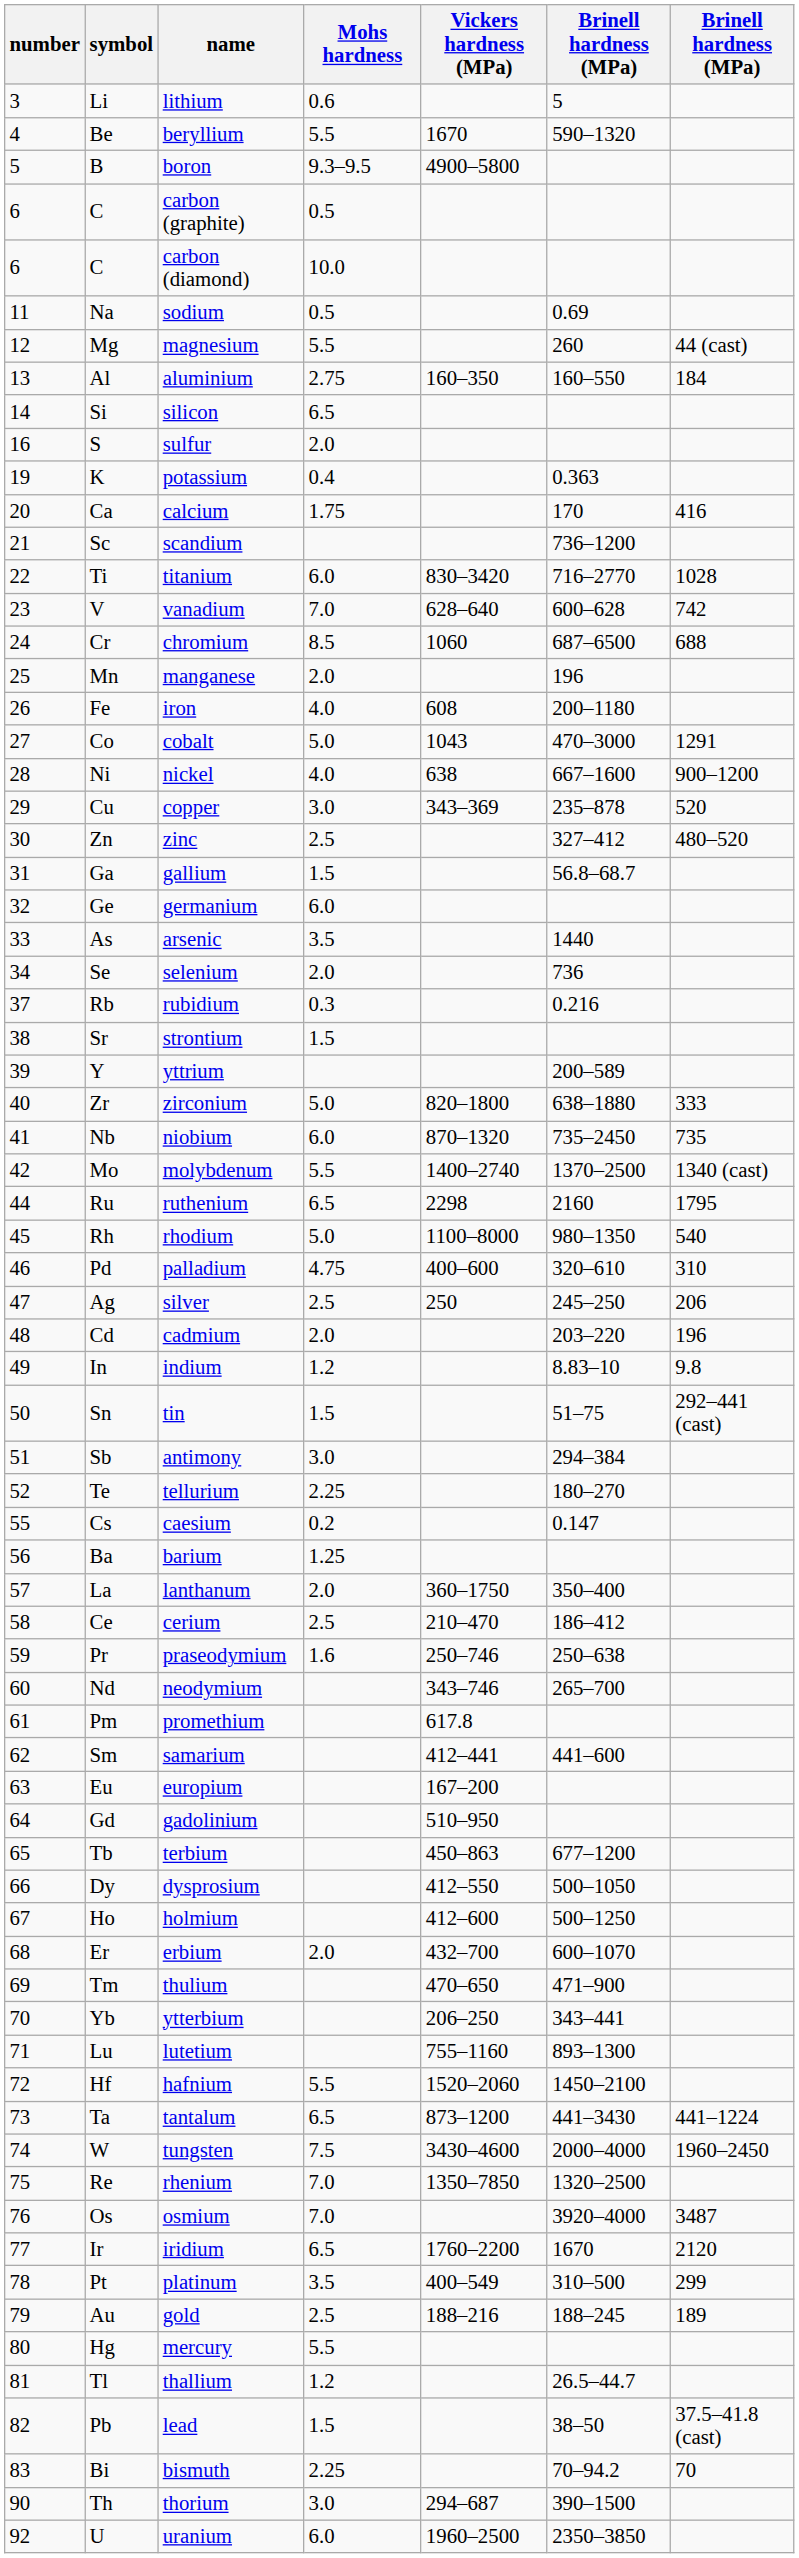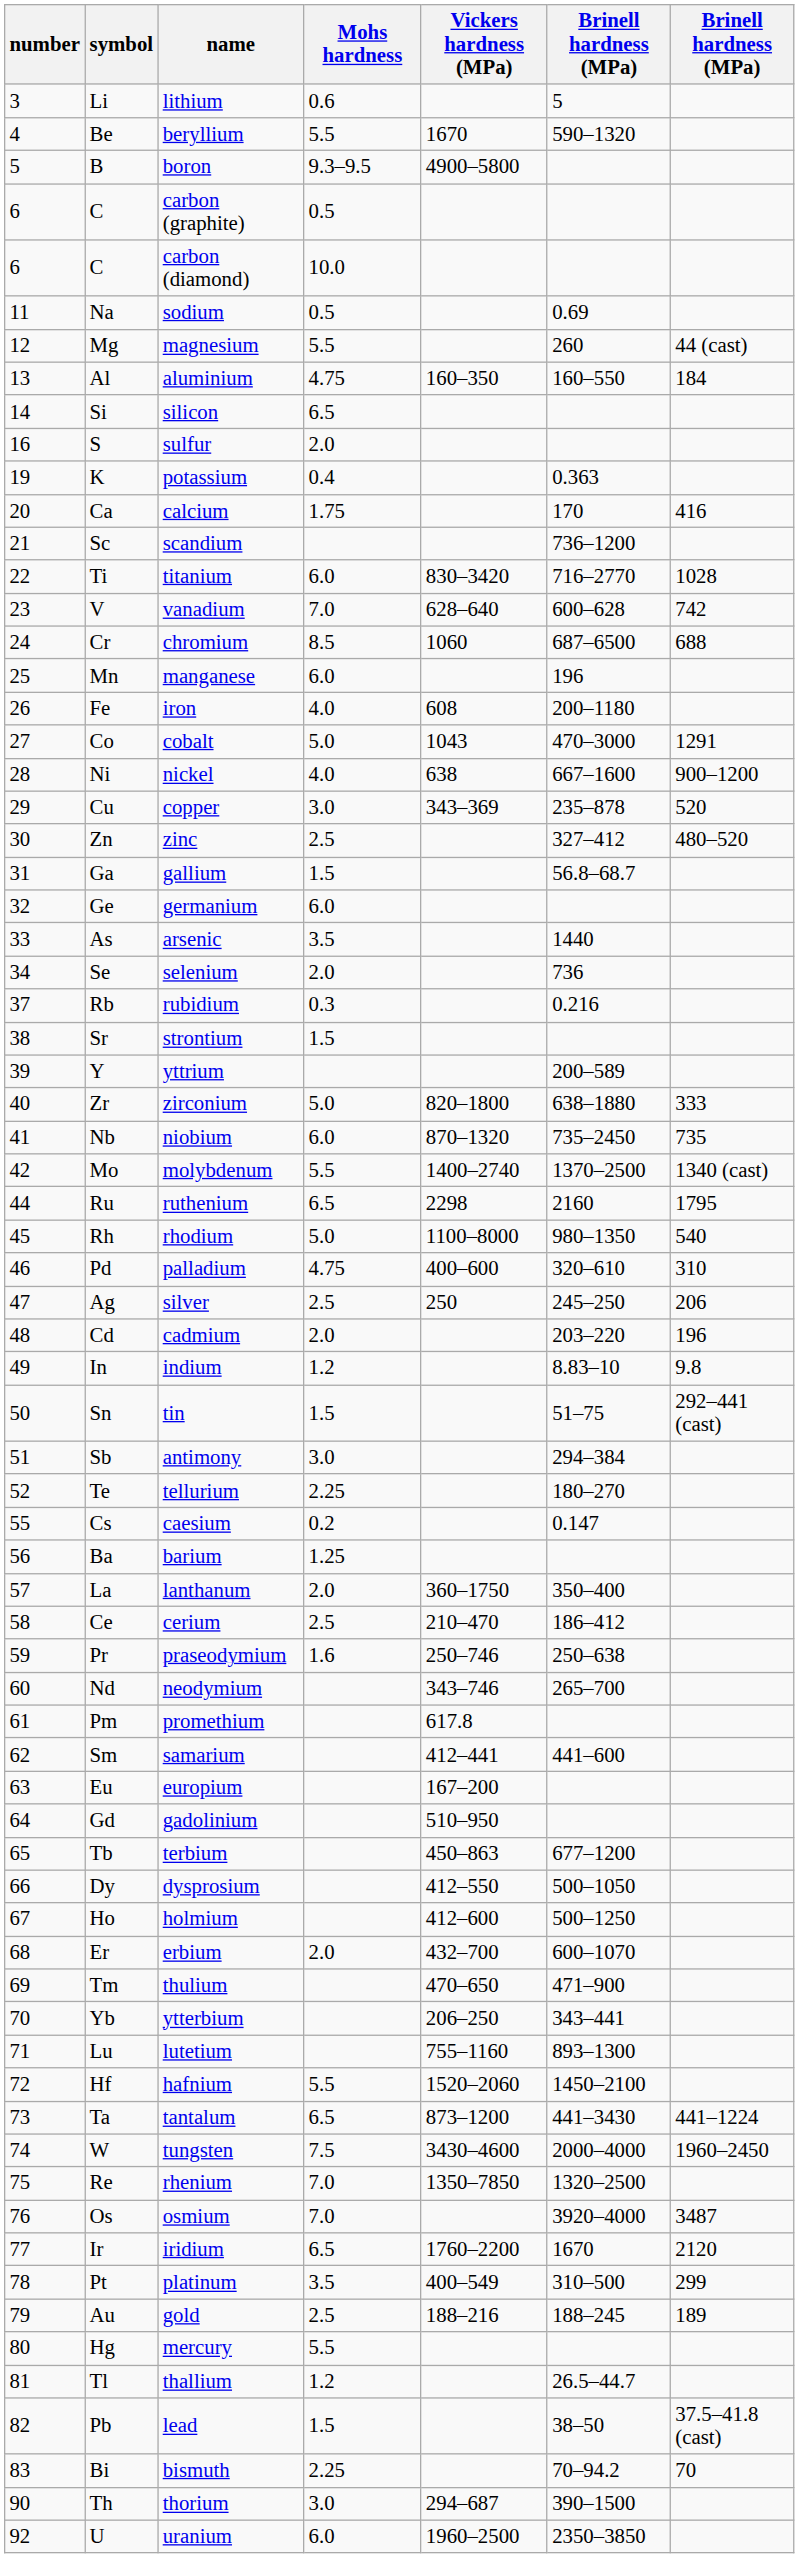aluminium | Mohs hardness: 2.75 -> 4.75
manganese | Mohs hardness: 2.0 -> 6.0
